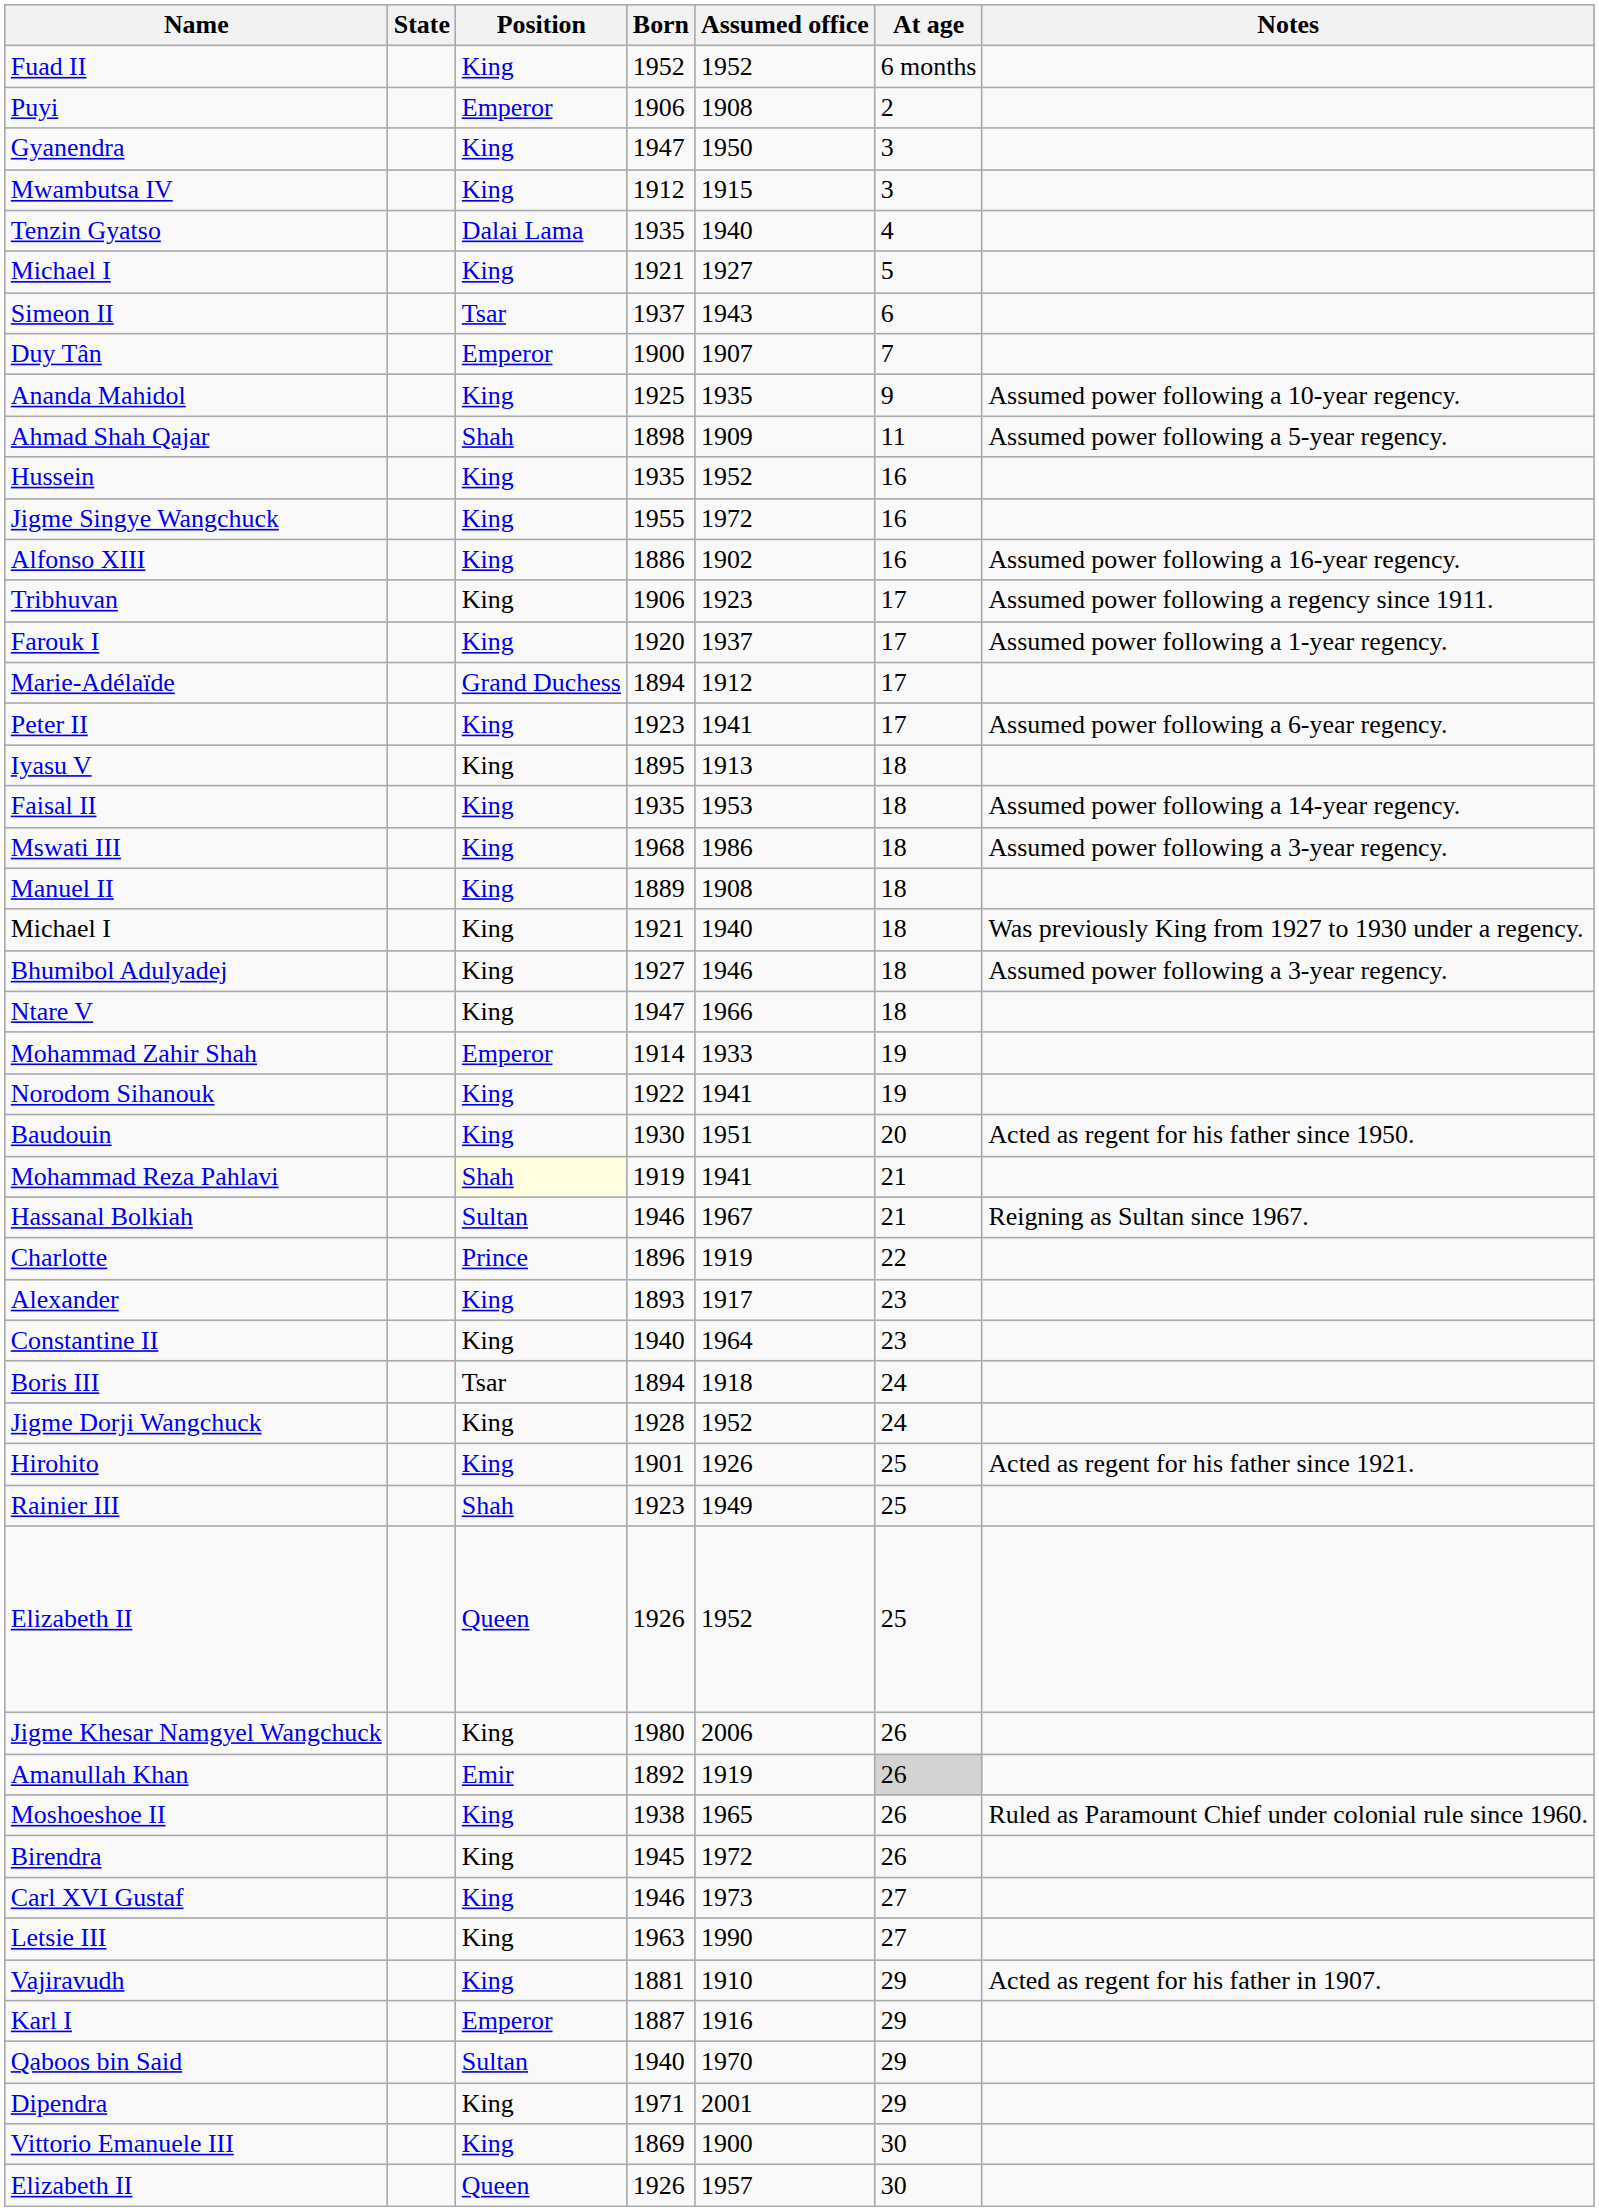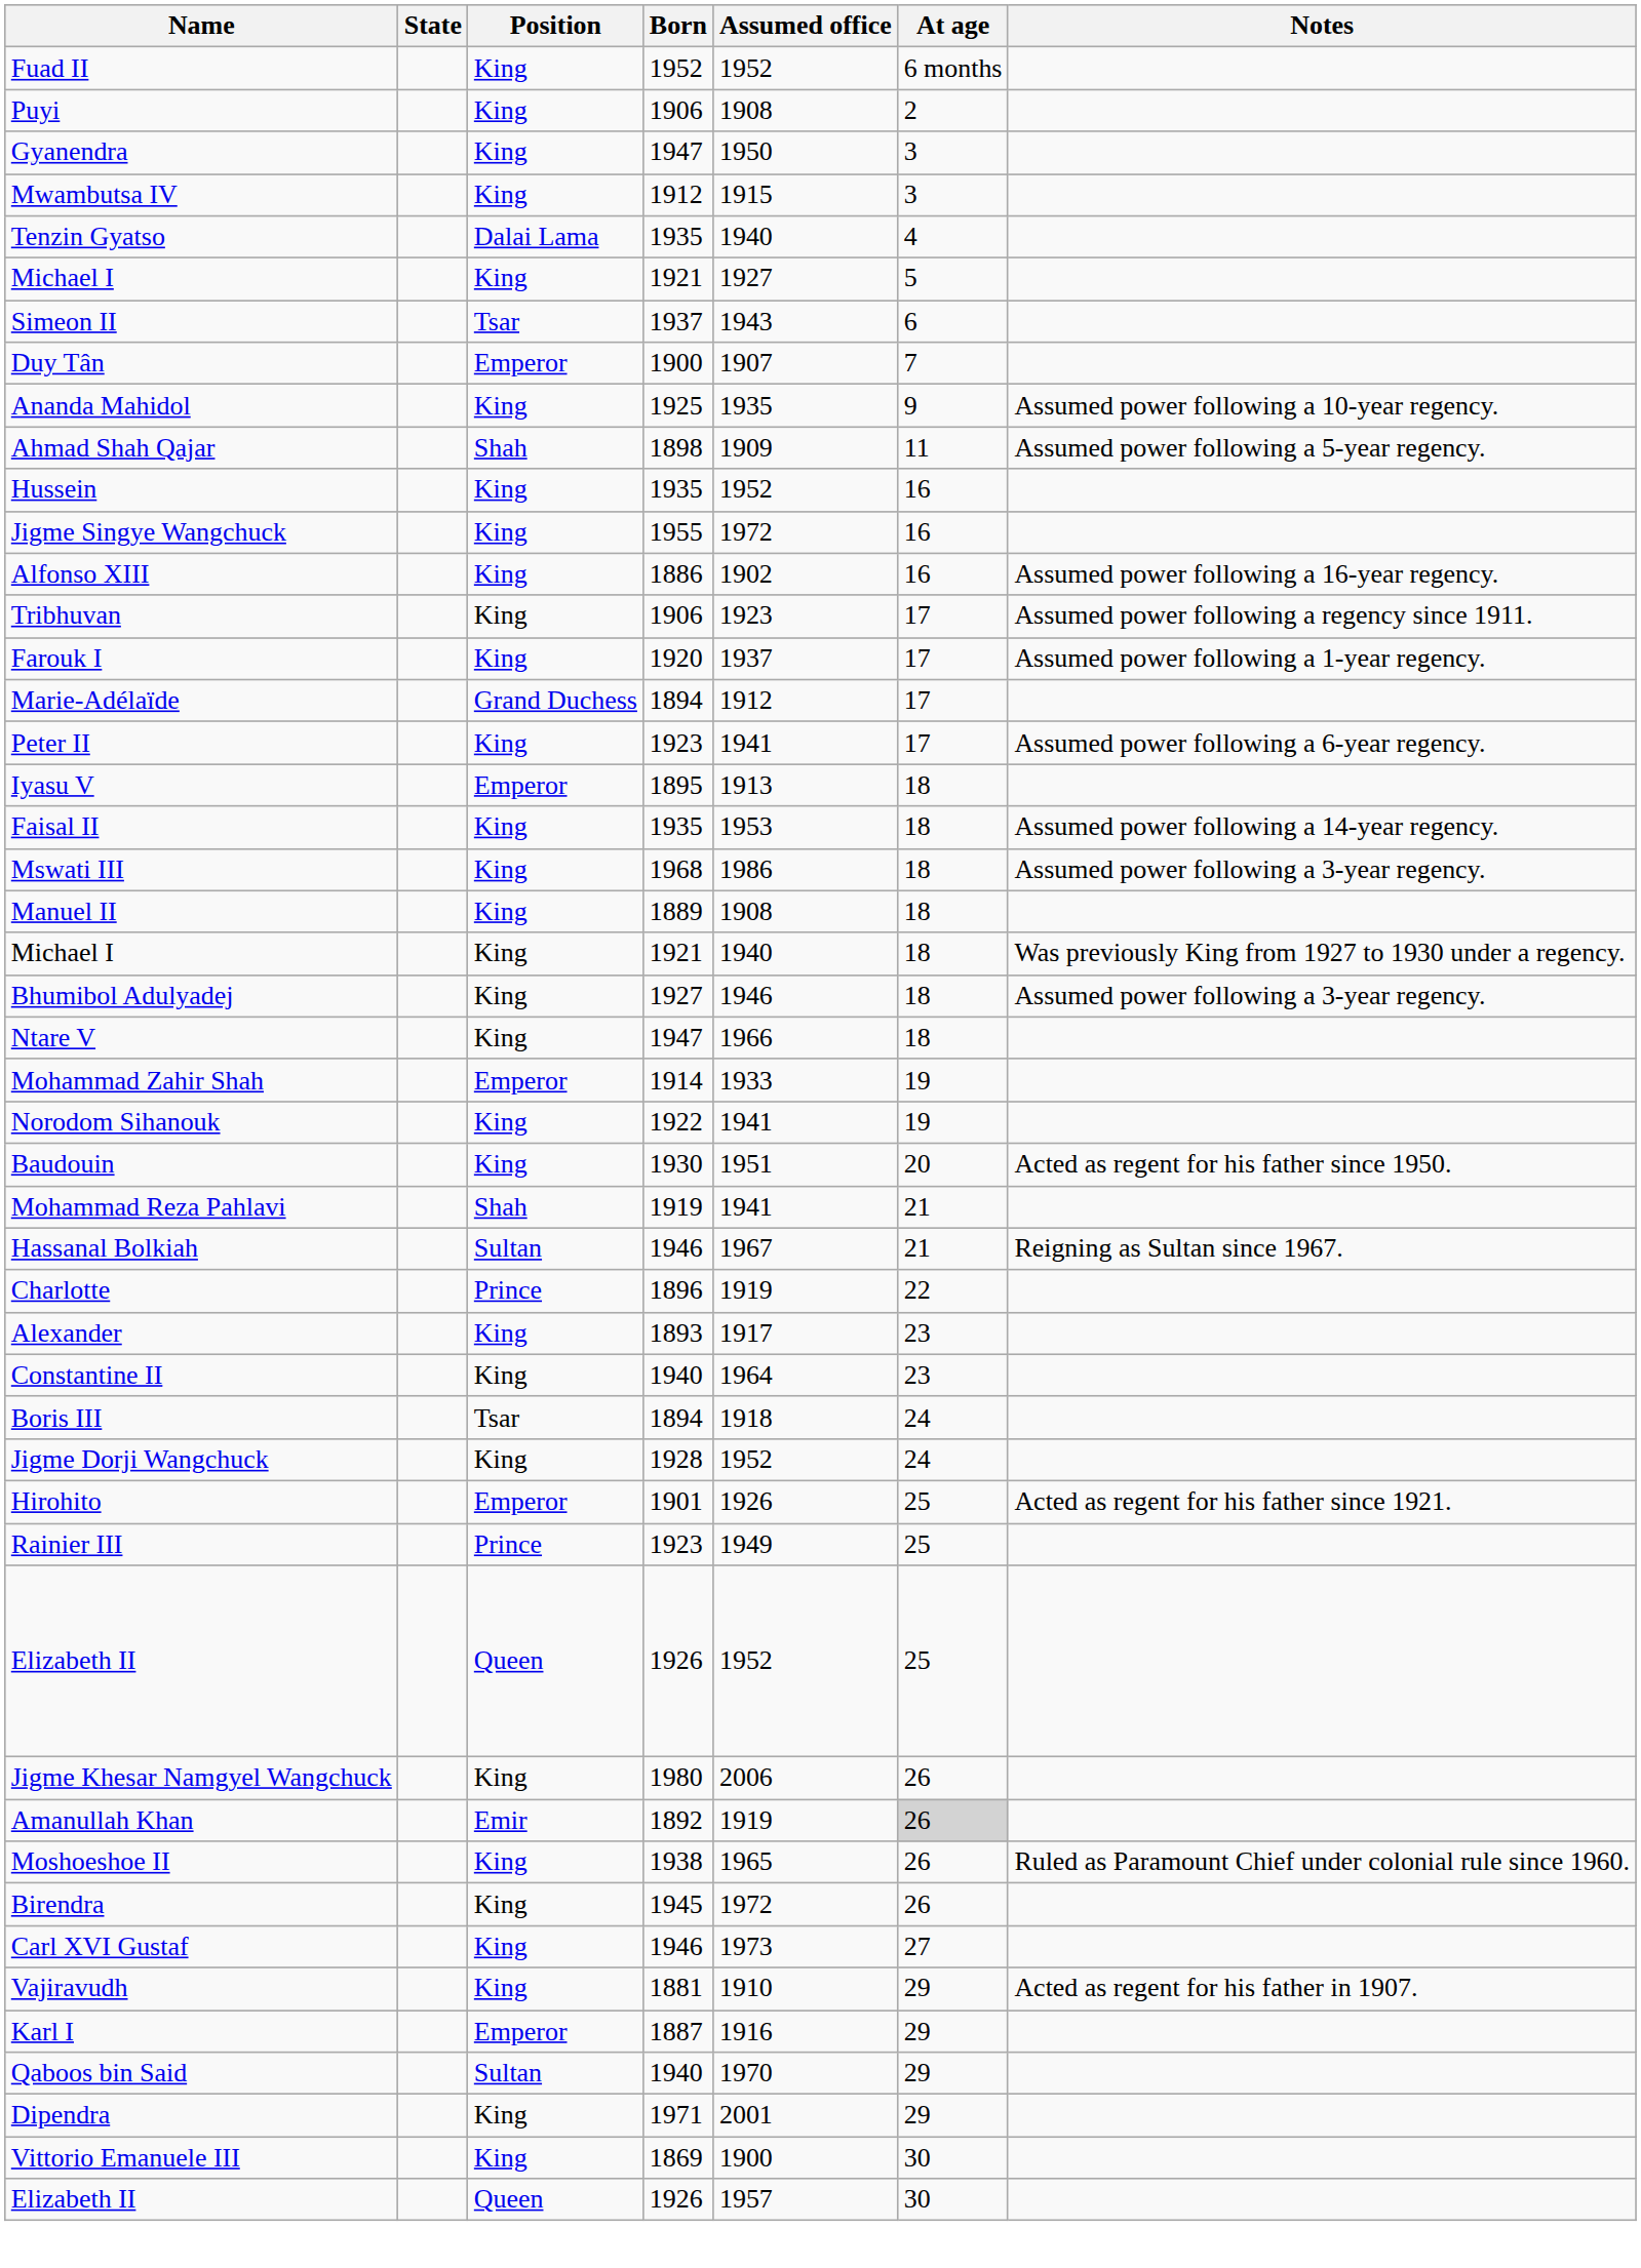Puyi | Position: Emperor -> King
Iyasu V | Position: King -> Emperor
Mohammad Reza Pahlavi | Position: lightyellow background -> no background
Hirohito | Position: King -> Emperor
Rainier III | Position: Shah -> Prince
- row: Letsie III | King | 1963 | 1990 | 27
